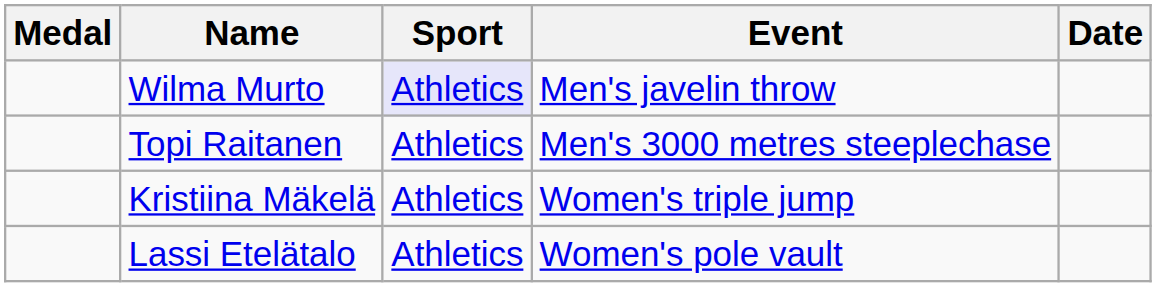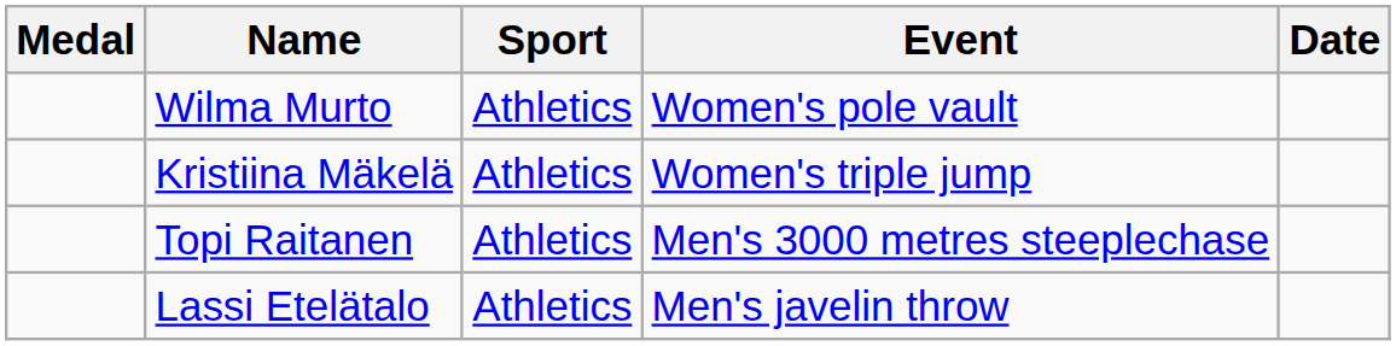Wilma Murto | Sport: lavender background -> no background
Wilma Murto | Event: Men's javelin throw -> Women's pole vault
rows swapped: Topi Raitanen <-> Kristiina Mäkelä
Lassi Etelätalo | Event: Women's pole vault -> Men's javelin throw
